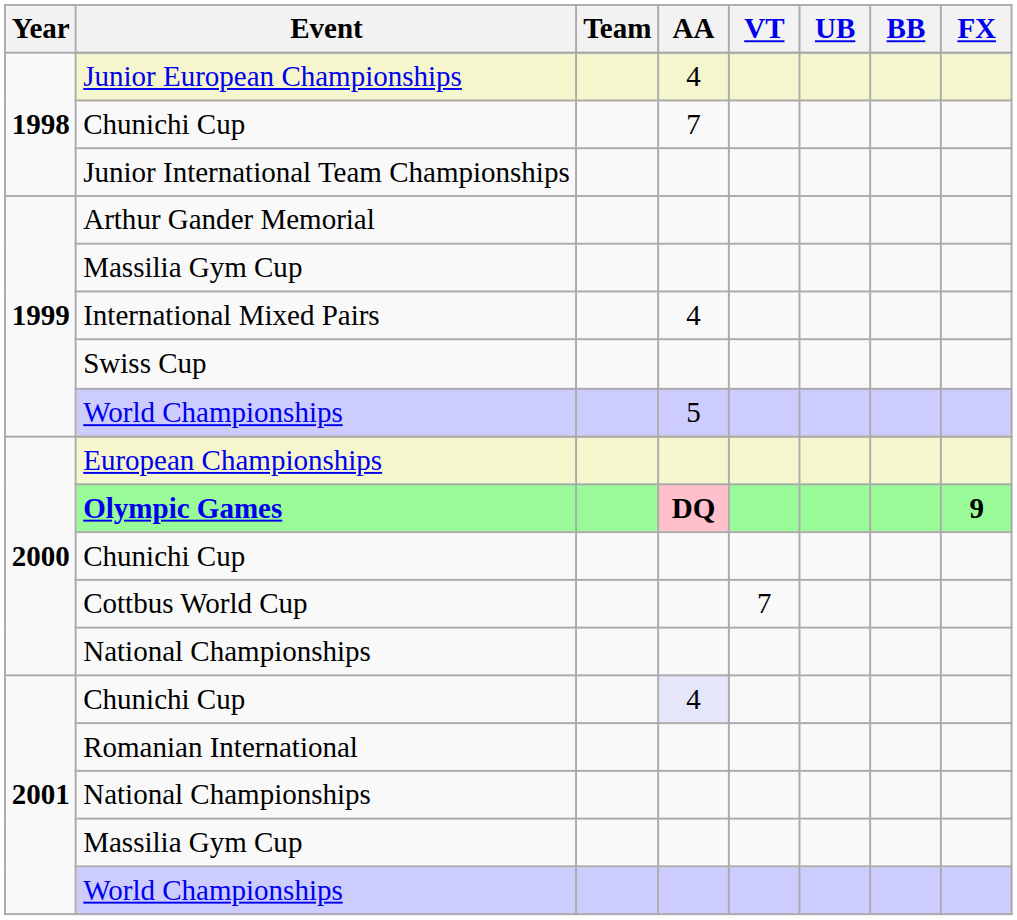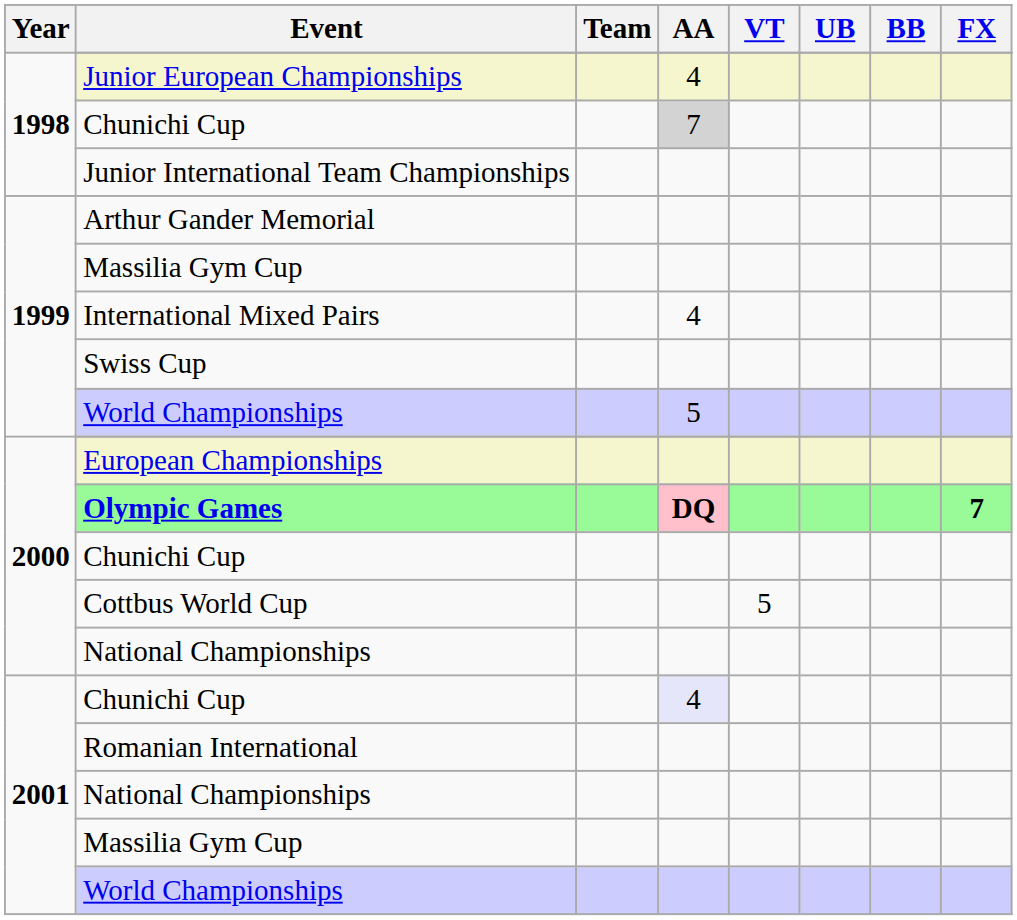1998 / Chunichi Cup | AA: no background -> lightgrey background
Olympic Games | FX: 9 -> 7
Cottbus World Cup | VT: 7 -> 5
